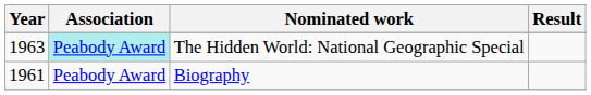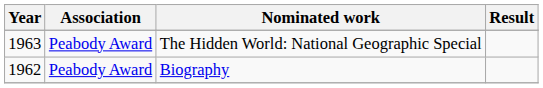The Hidden World: National Geographic Special | Association: paleturquoise background -> no background
Biography | Year: 1961 -> 1962
